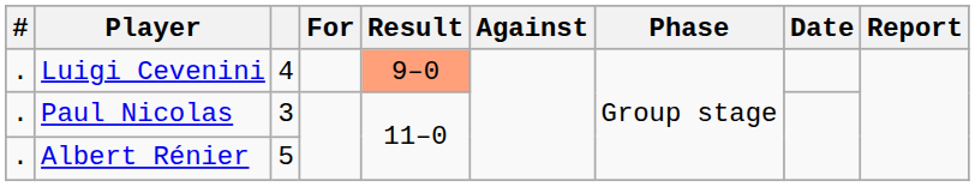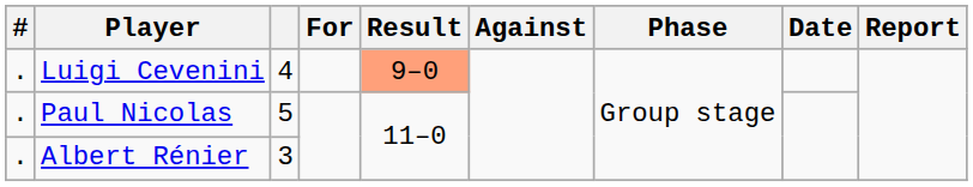Paul Nicolas | column 3: 3 -> 5
Albert Rénier | column 3: 5 -> 3
